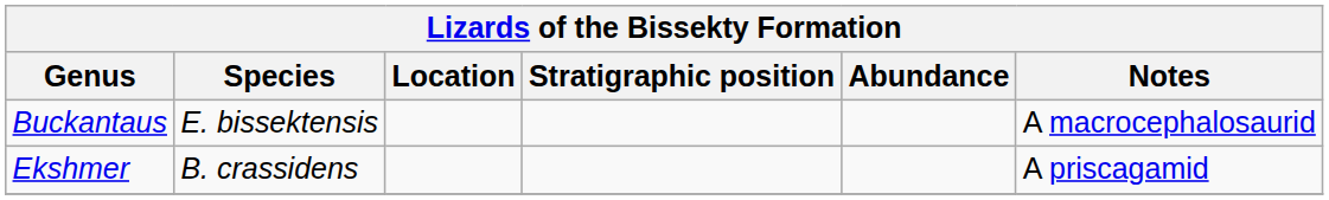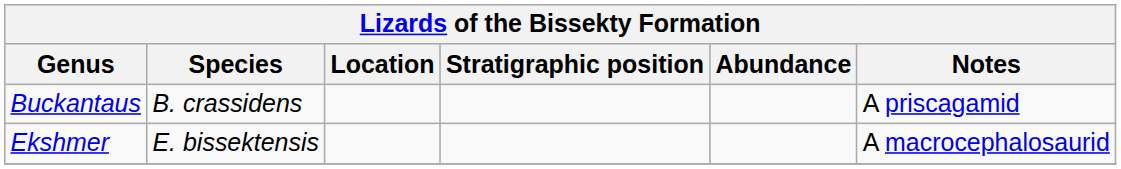Buckantaus | Species: E. bissektensis -> B. crassidens
Buckantaus | Notes: A macrocephalosaurid -> A priscagamid
Ekshmer | Species: B. crassidens -> E. bissektensis
Ekshmer | Notes: A priscagamid -> A macrocephalosaurid
